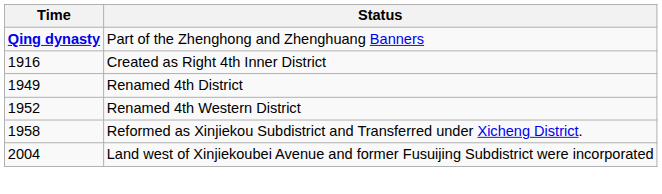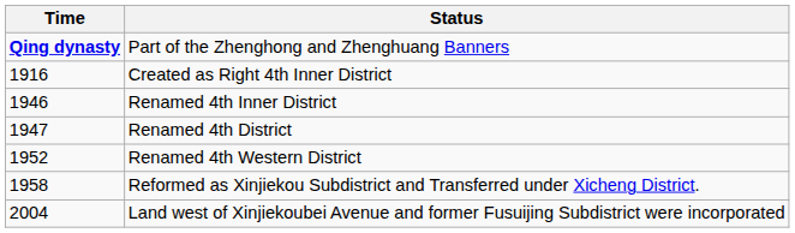+ row: 1946 | Renamed 4th Inner District
Renamed 4th District | Time: 1949 -> 1947
